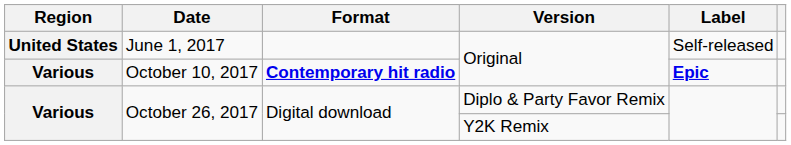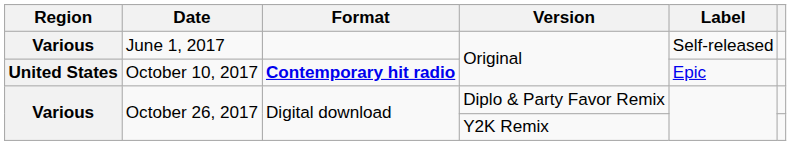June 1, 2017 | Region: United States -> Various
October 10, 2017 | Region: Various -> United States
October 10, 2017 | Label: bold -> normal
